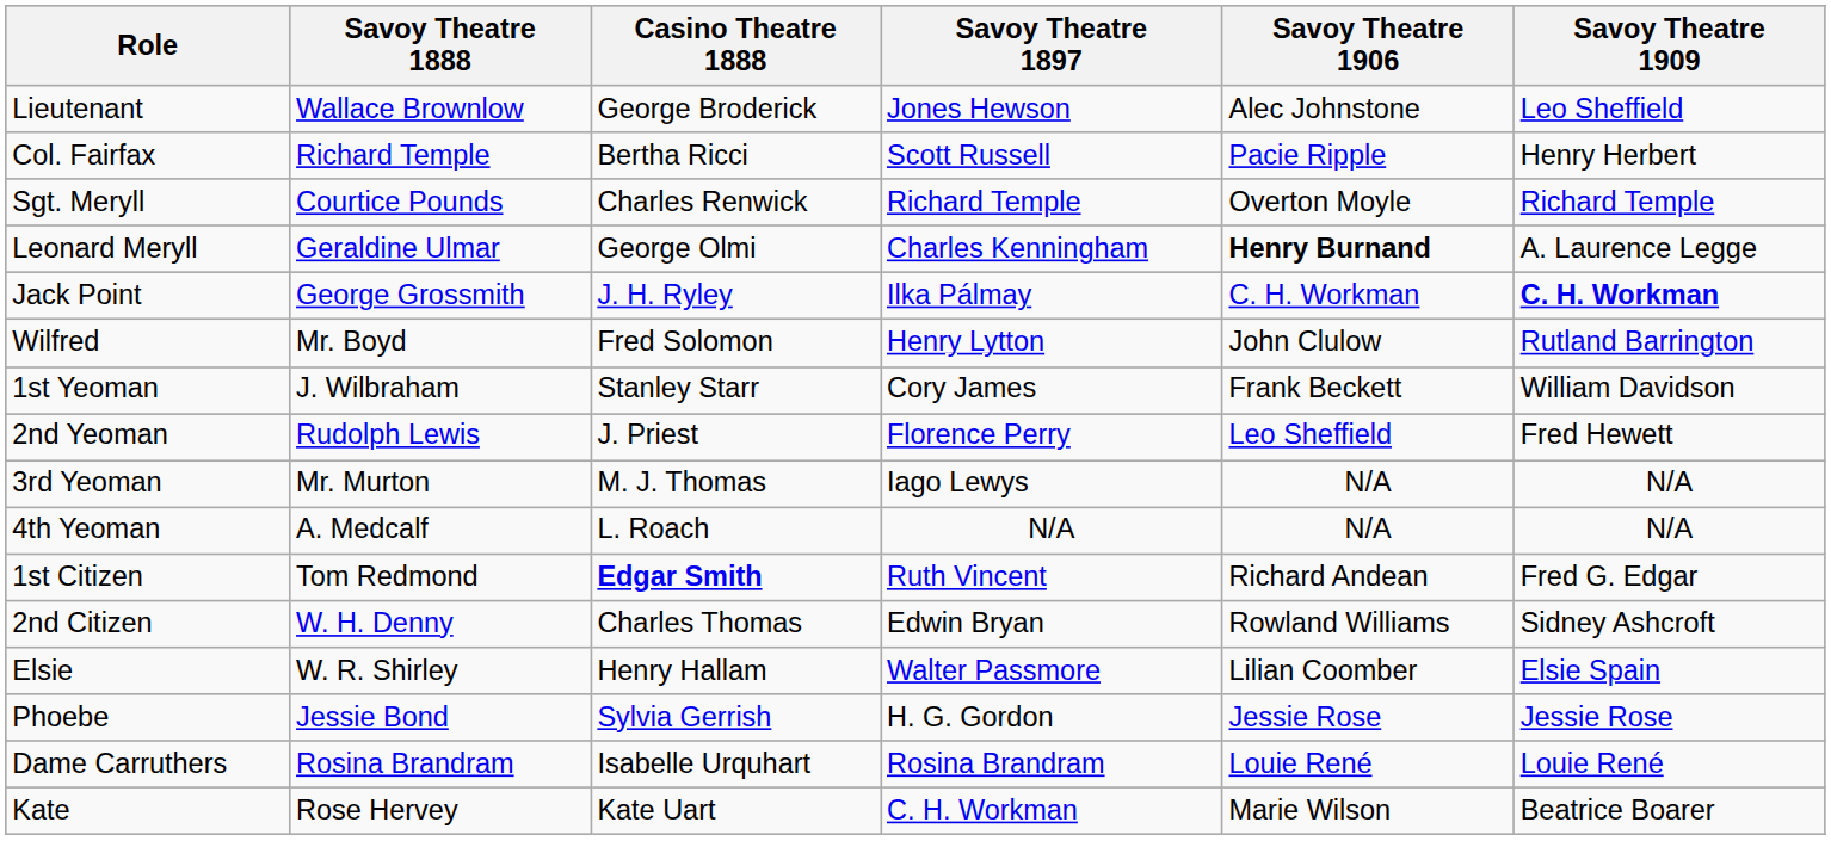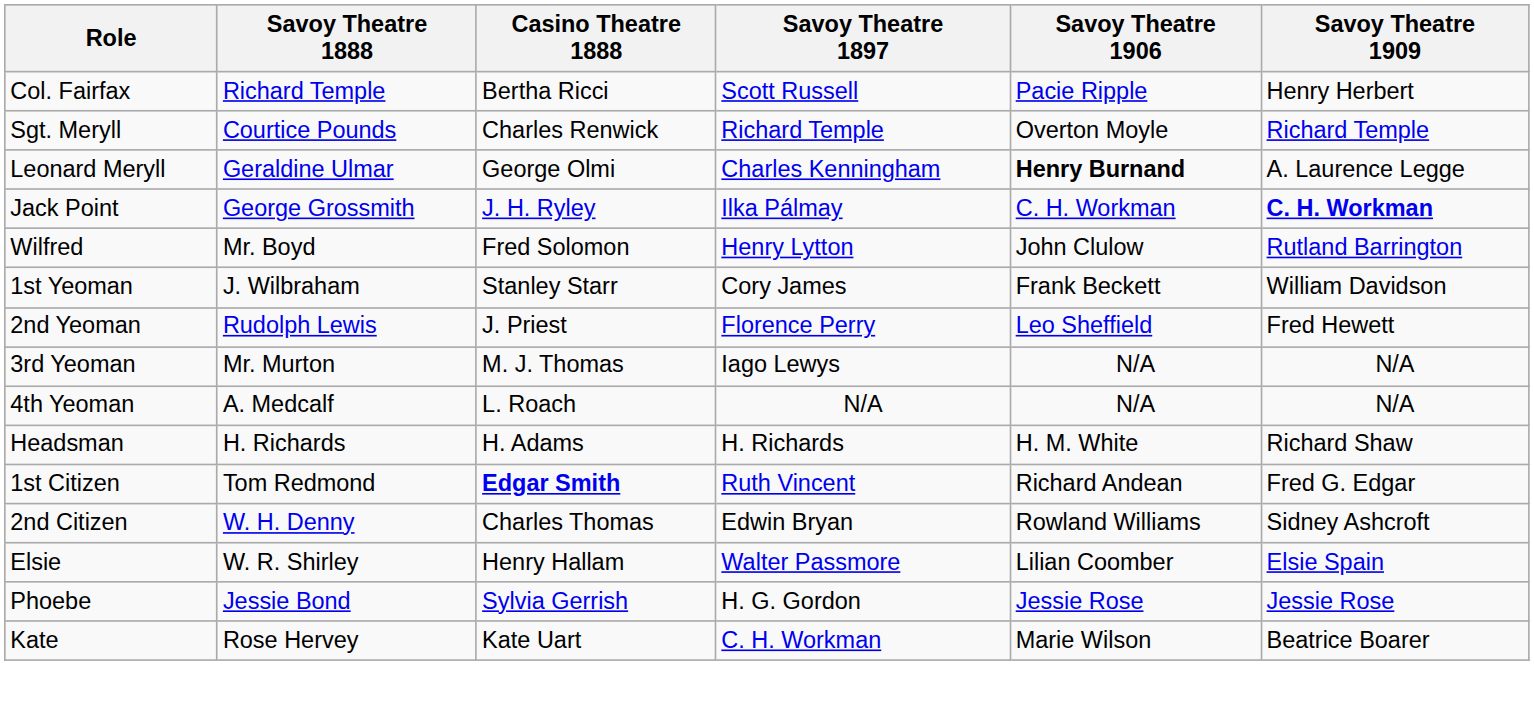- row: Lieutenant | Wallace Brownlow | George Broderick | Jones Hewson | Alec Johnstone | Leo Sheffield
+ row: Headsman | H. Richards | H. Adams | H. Richards | H. M. White | Richard Shaw
- row: Dame Carruthers | Rosina Brandram | Isabelle Urquhart | Rosina Brandram | Louie René | Louie René
